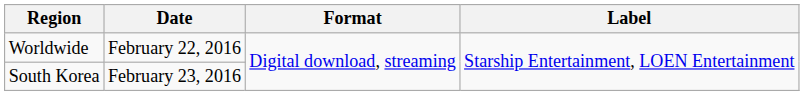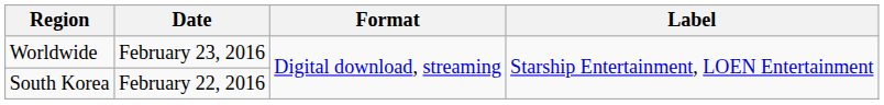Worldwide | Date: February 22, 2016 -> February 23, 2016
South Korea | Date: February 23, 2016 -> February 22, 2016
